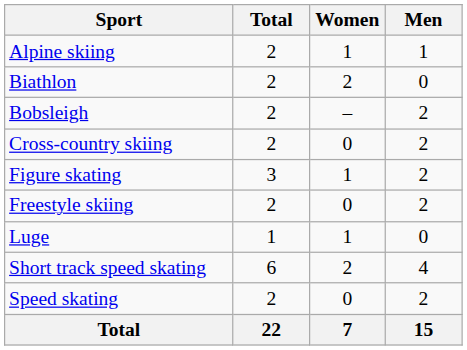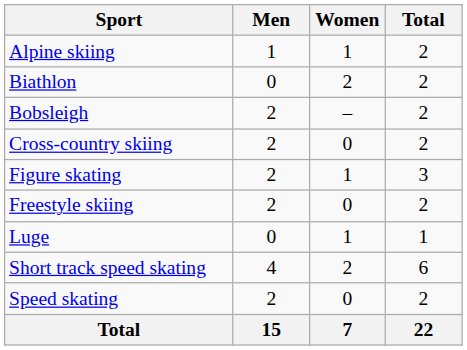columns swapped: Men <-> Total
